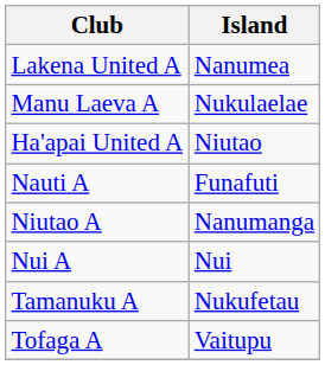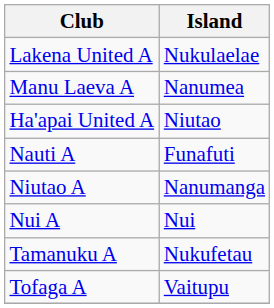Lakena United A | Island: Nanumea -> Nukulaelae
Manu Laeva A | Island: Nukulaelae -> Nanumea
